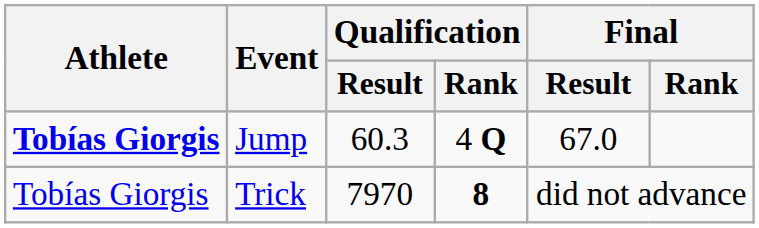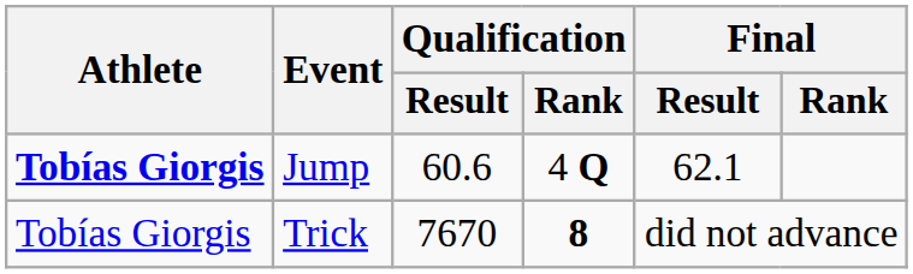Jump | Qualification / Result: 60.3 -> 60.6
Jump | Final / Result: 67.0 -> 62.1
Trick | Qualification / Result: 7970 -> 7670
